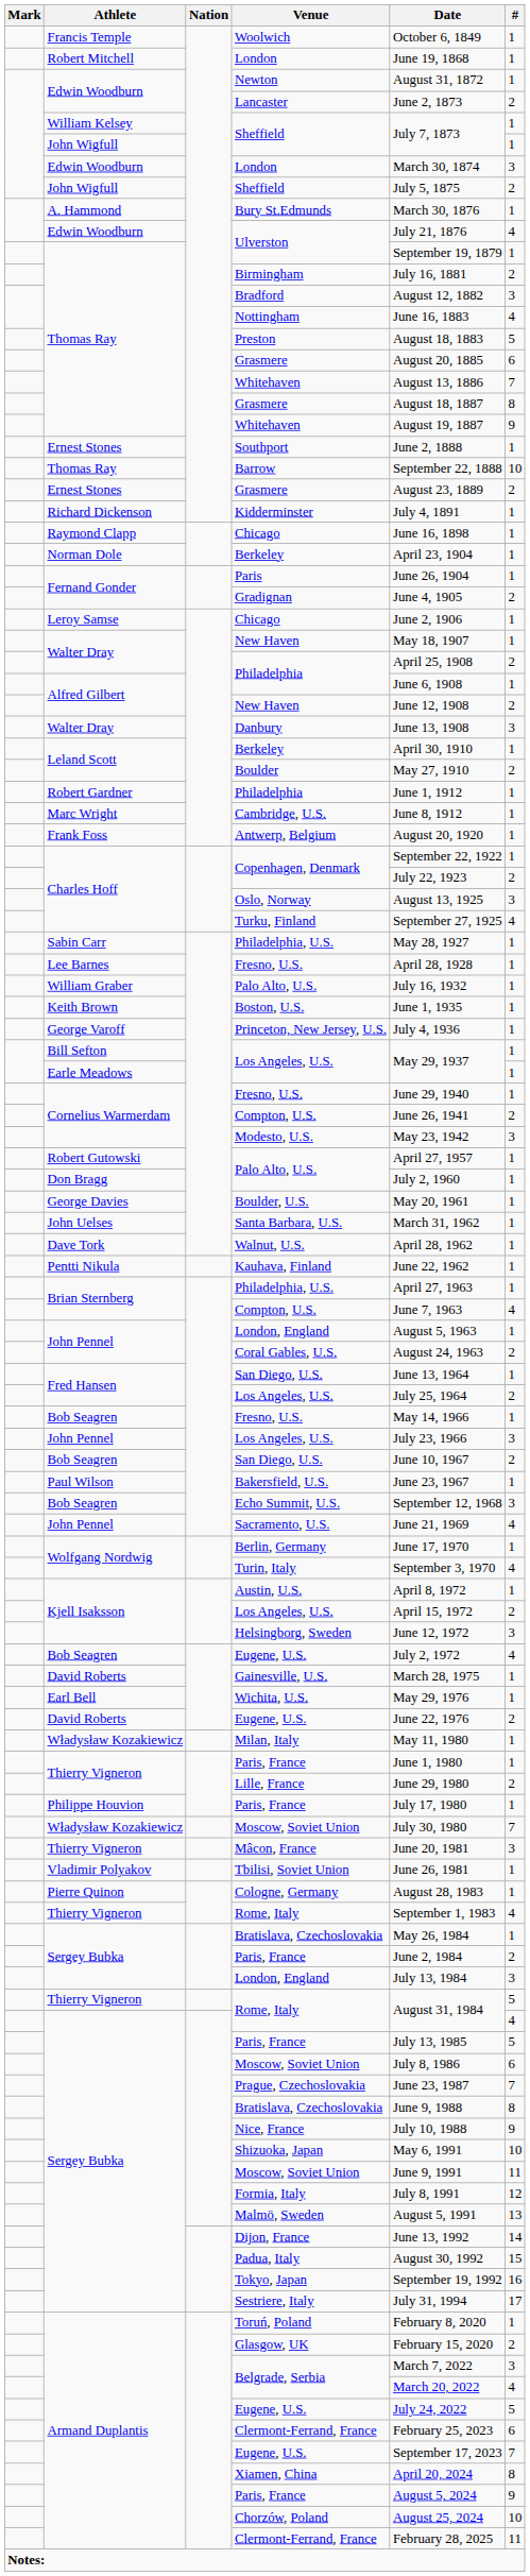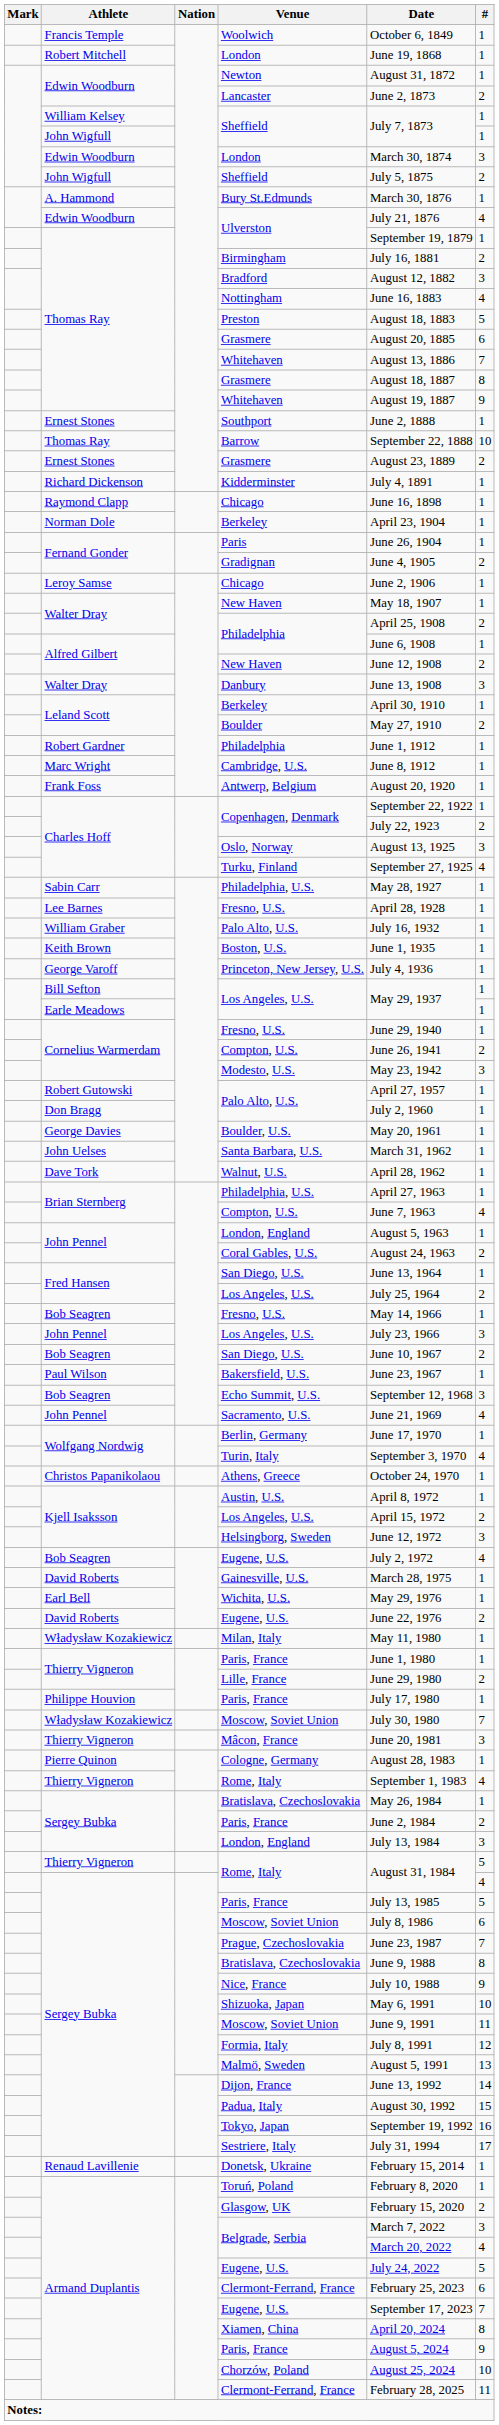- row: Pentti Nikula | Kauhava, Finland | June 22, 1962 | 1
+ row: Christos Papanikolaou | Athens, Greece | October 24, 1970 | 1
- row: Vladimir Polyakov | Tbilisi, Soviet Union | June 26, 1981 | 1
+ row: Renaud Lavillenie | Donetsk, Ukraine | February 15, 2014 | 1
